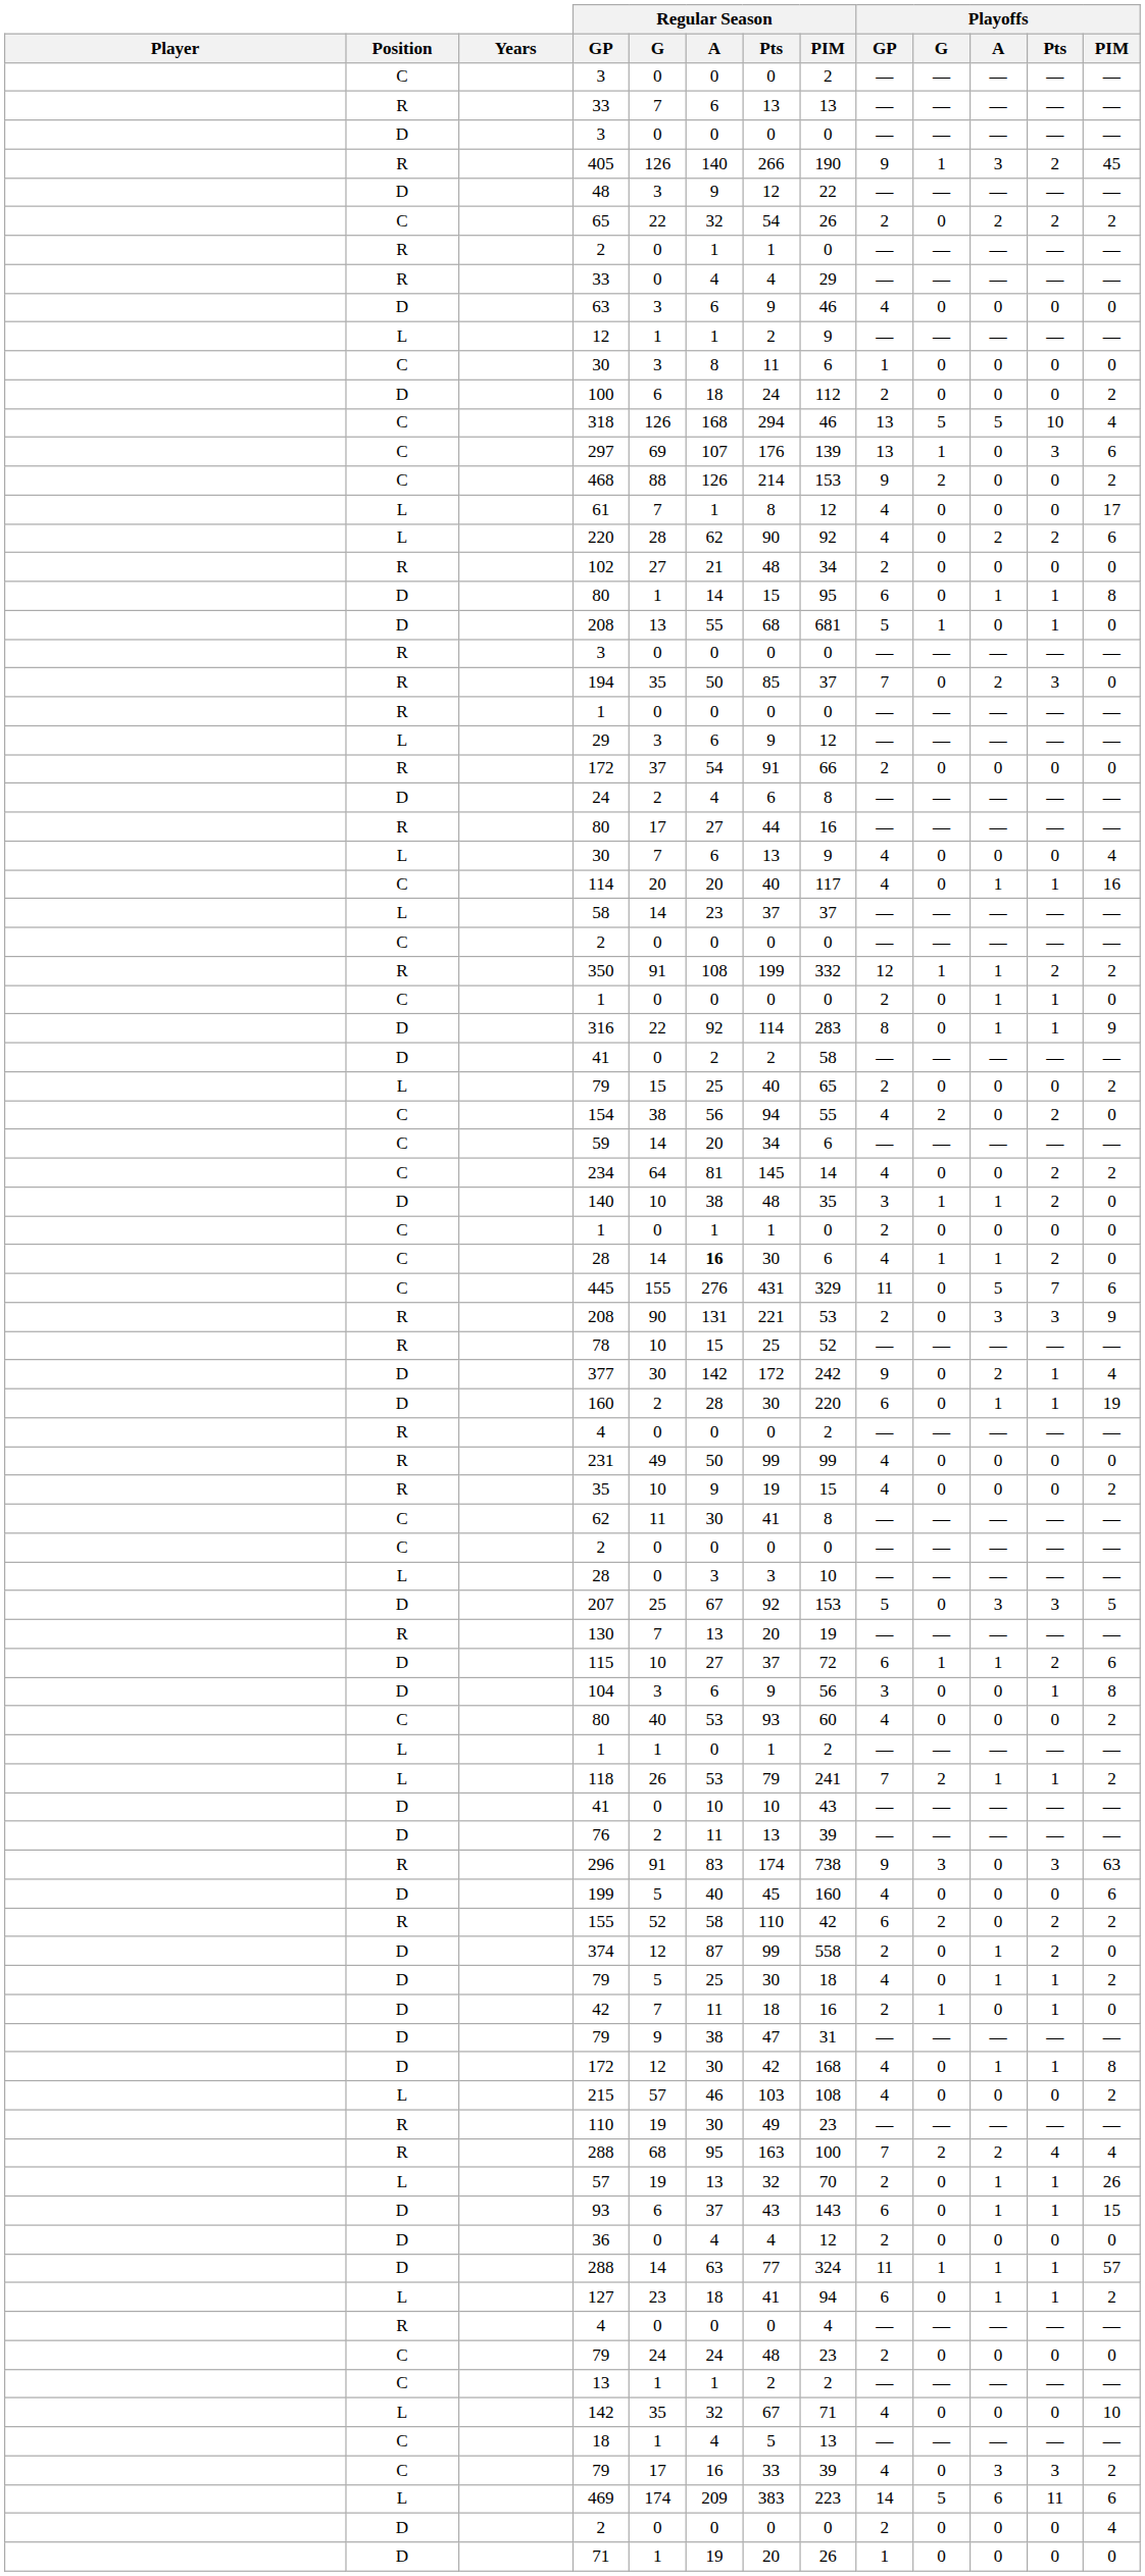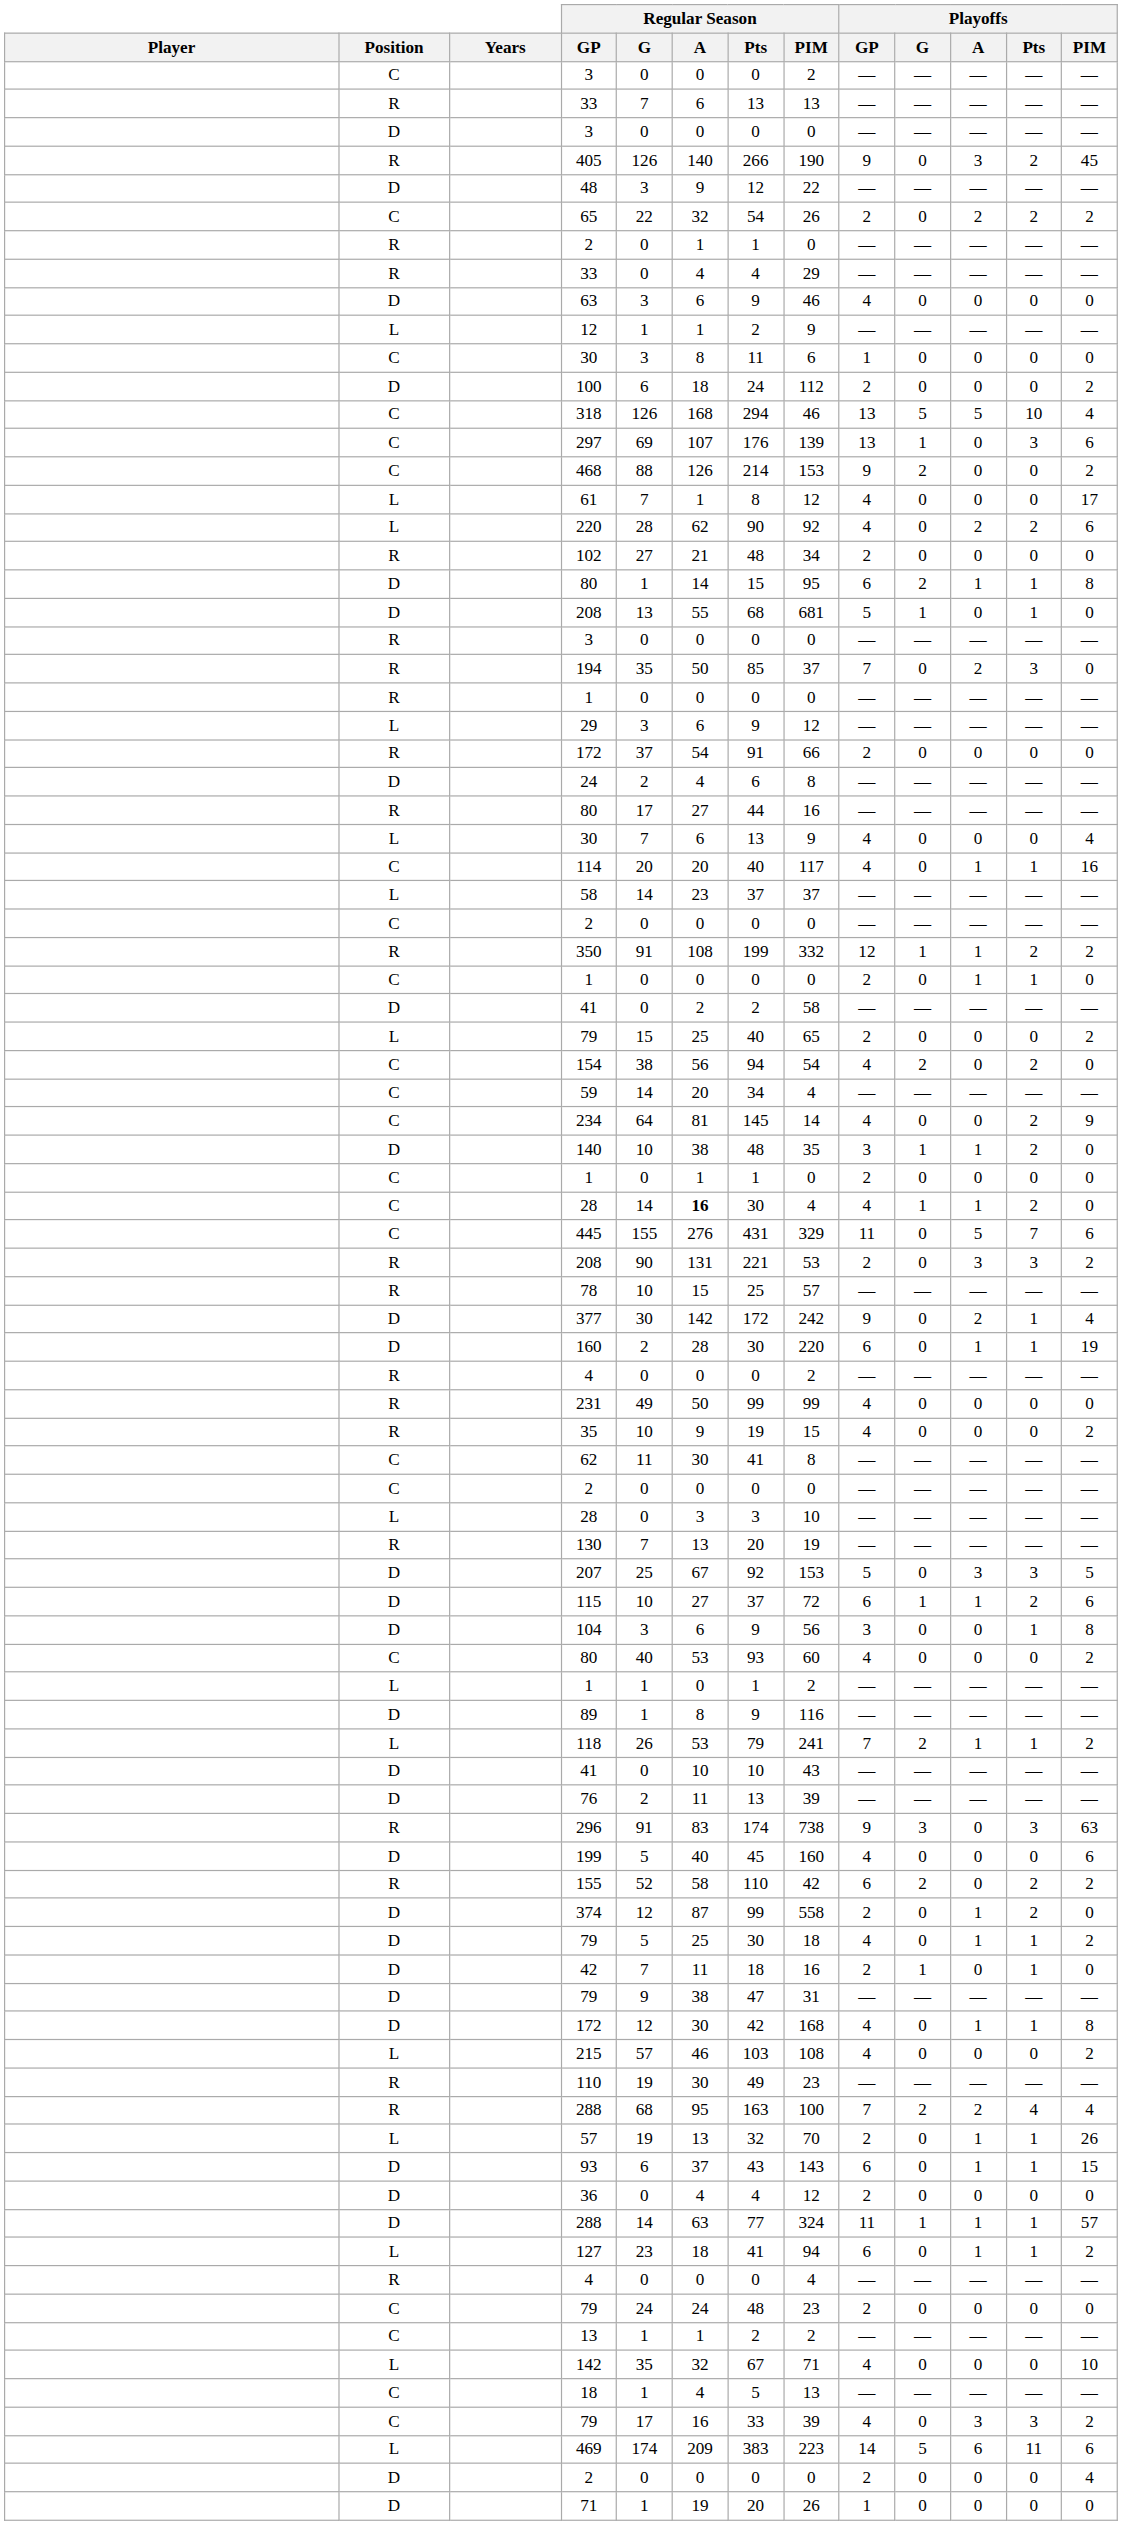405 | Playoffs / G: 1 -> 0
D / 80 | Playoffs / G: 0 -> 2
- row: D | 316 | 22 | 92 | 114 | 283 | 8 | 0 | 1 | 1 | 9
154 | Regular Season / PIM: 55 -> 54
59 | Regular Season / PIM: 6 -> 4
234 | Playoffs / PIM: 2 -> 9
C / 28 | Regular Season / PIM: 6 -> 4
R / 208 | Playoffs / PIM: 9 -> 2
78 | Regular Season / PIM: 52 -> 57
rows swapped: 130 <-> 207
+ row: D | 89 | 1 | 8 | 9 | 116 | — | — | — | — | —
